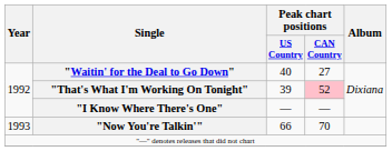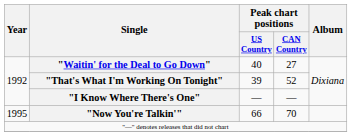"That's What I'm Working On Tonight" | Peak chart positions / CAN Country: pink background -> no background
"Now You're Talkin'" | Year: 1993 -> 1995
